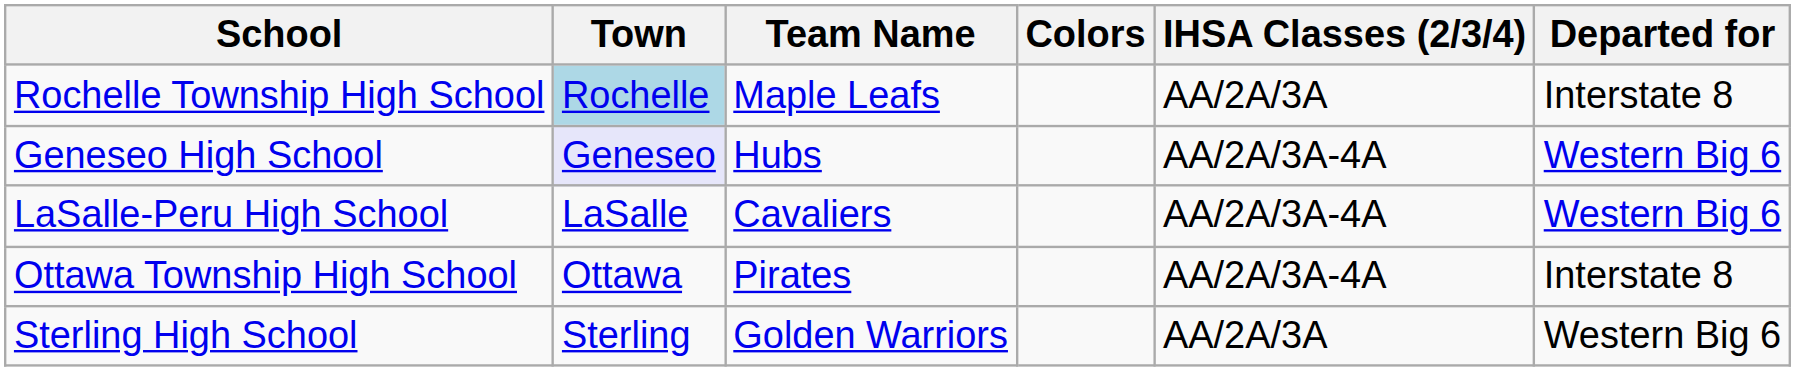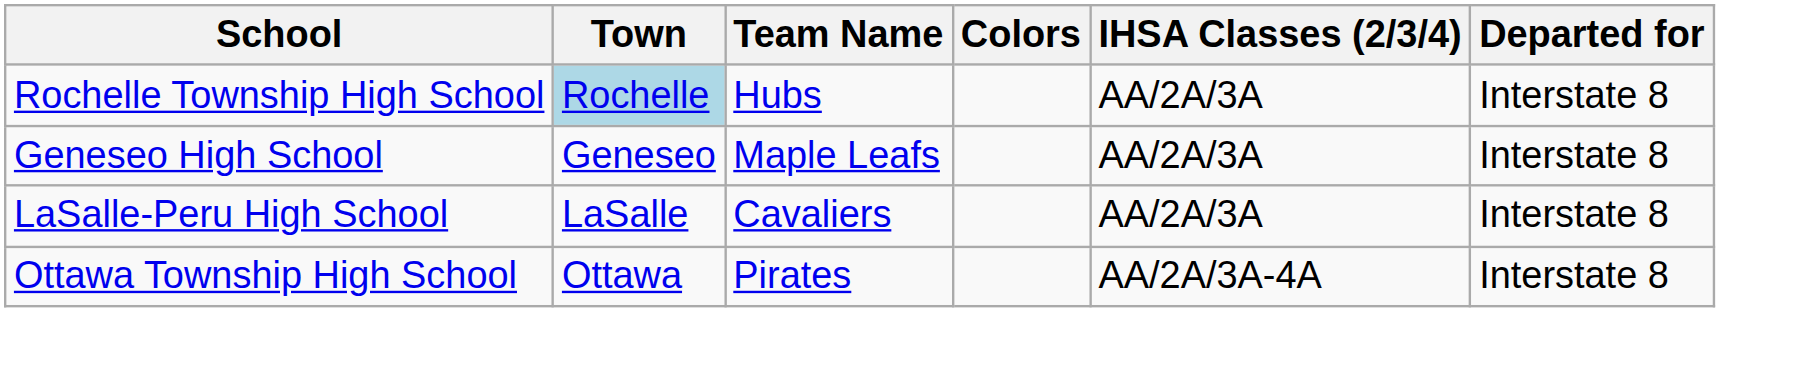Rochelle Township High School | Team Name: Maple Leafs -> Hubs
Geneseo High School | Town: lavender background -> no background
Geneseo High School | Team Name: Hubs -> Maple Leafs
Geneseo High School | IHSA Classes (2/3/4): AA/2A/3A-4A -> AA/2A/3A
Geneseo High School | Departed for: Western Big 6 -> Interstate 8
LaSalle-Peru High School | IHSA Classes (2/3/4): AA/2A/3A-4A -> AA/2A/3A
LaSalle-Peru High School | Departed for: Western Big 6 -> Interstate 8
- row: Sterling High School | Sterling | Golden Warriors | AA/2A/3A | Western Big 6
